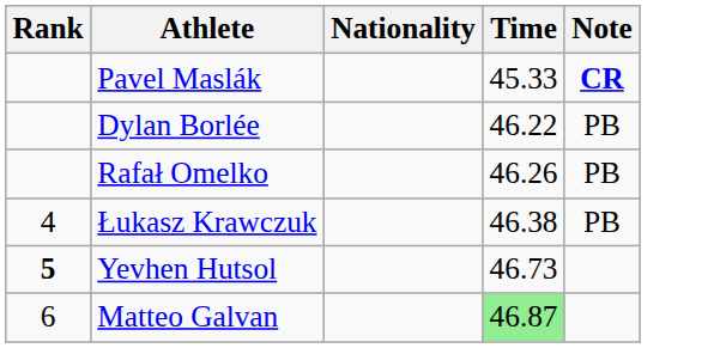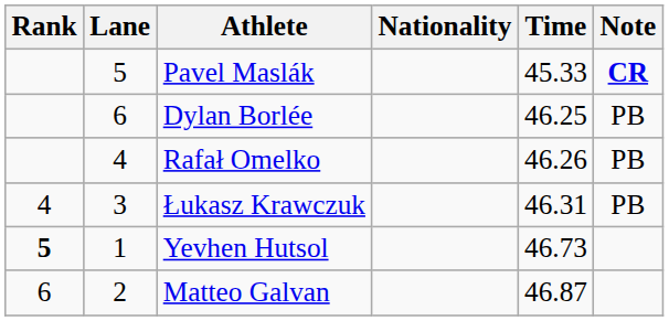+ column: Lane | 5 | 6 | 4 | 3 | 1 | 2
Dylan Borlée | Time: 46.22 -> 46.25
Łukasz Krawczuk | Time: 46.38 -> 46.31
Matteo Galvan | Time: lightgreen background -> no background
